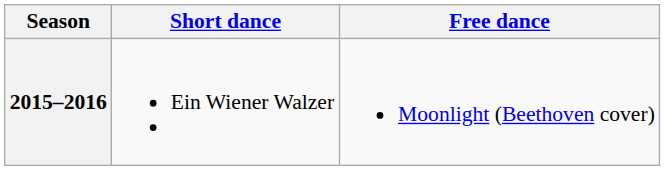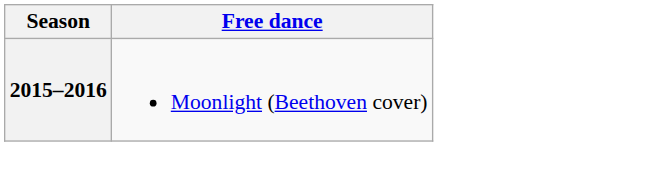- column: Short dance | Ein Wiener Walzer
